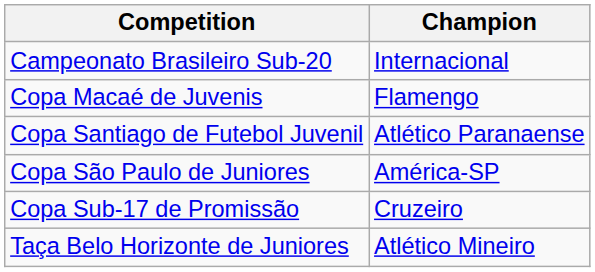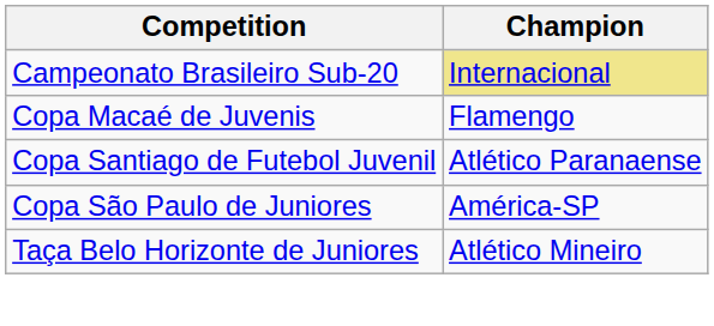Campeonato Brasileiro Sub-20 | Champion: no background -> khaki background
- row: Copa Sub-17 de Promissão | Cruzeiro
